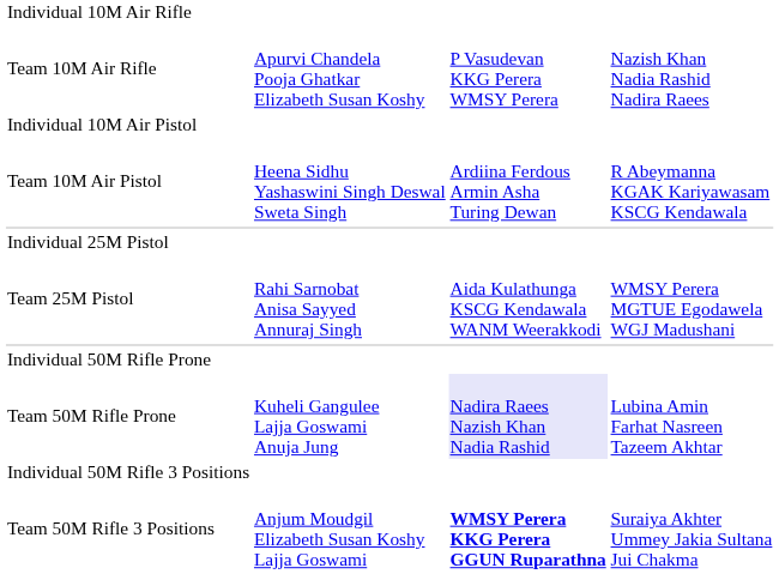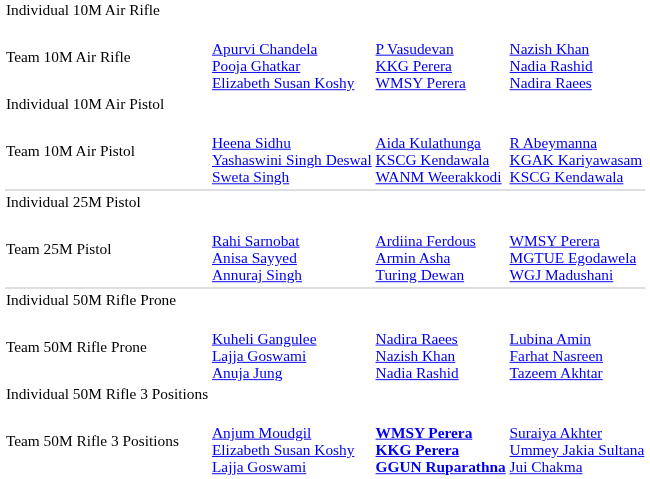Team 10M Air Pistol | column 3: Ardiina Ferdous Armin Asha Turing Dewan -> Aida Kulathunga KSCG Kendawala WANM Weerakkodi
Team 25M Pistol | column 3: Aida Kulathunga KSCG Kendawala WANM Weerakkodi -> Ardiina Ferdous Armin Asha Turing Dewan
Team 50M Rifle Prone | column 3: lavender background -> no background
